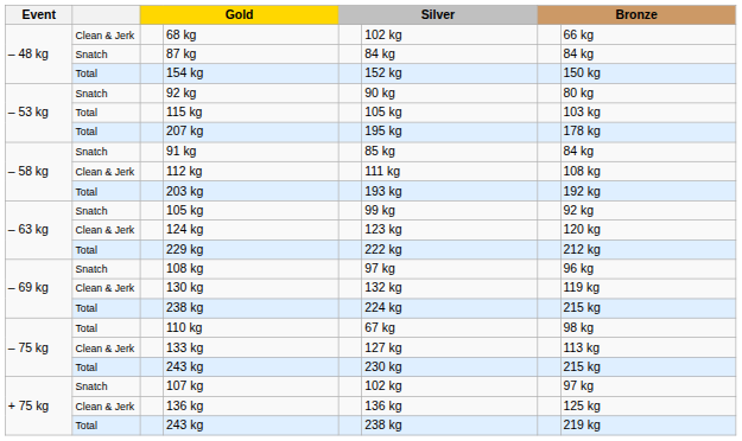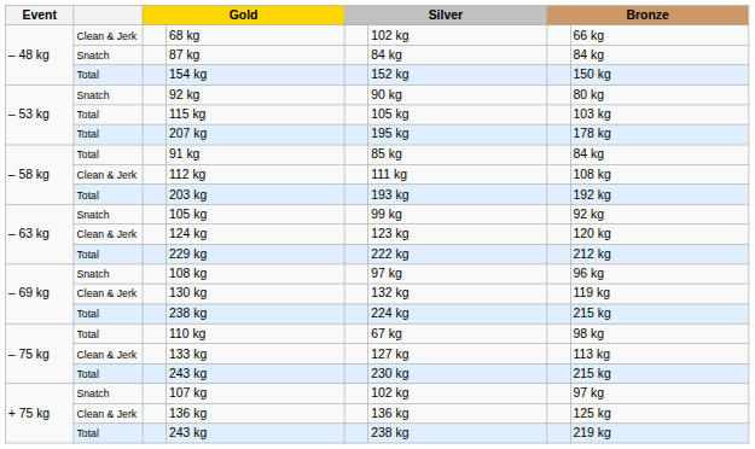91 kg | column 2: Snatch -> Total
